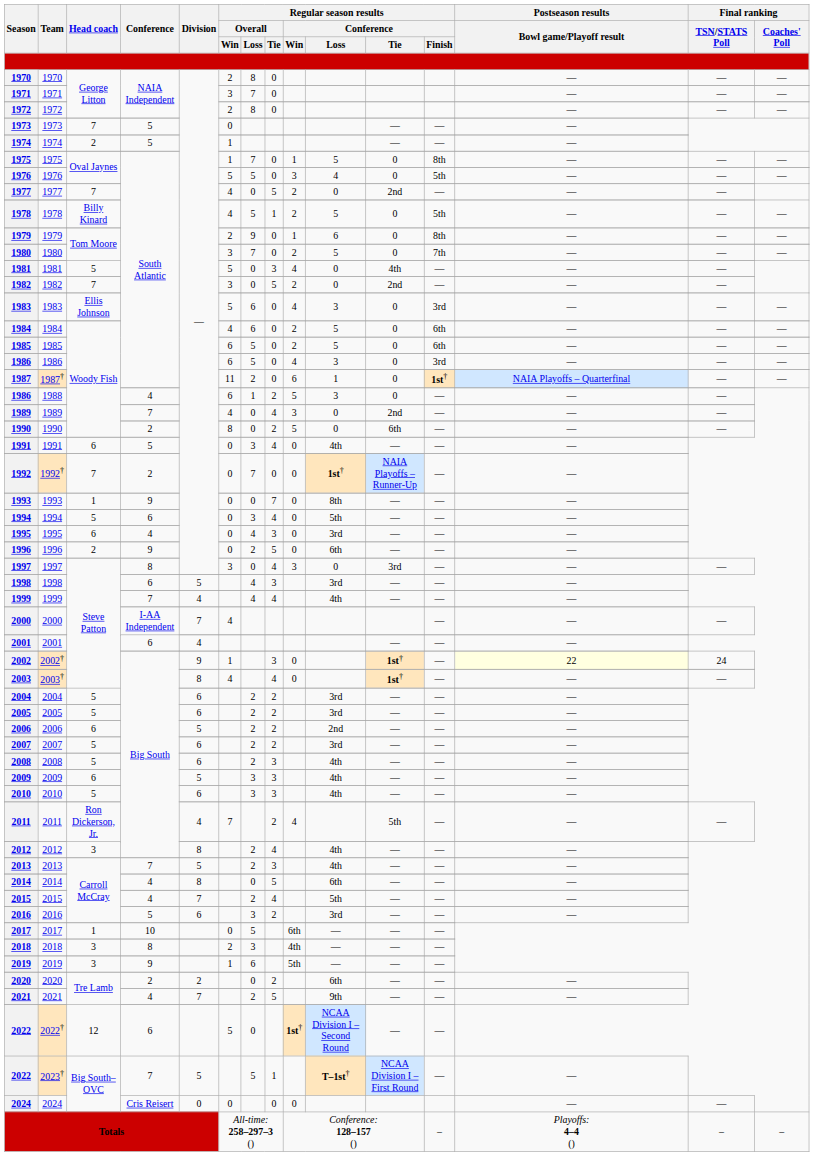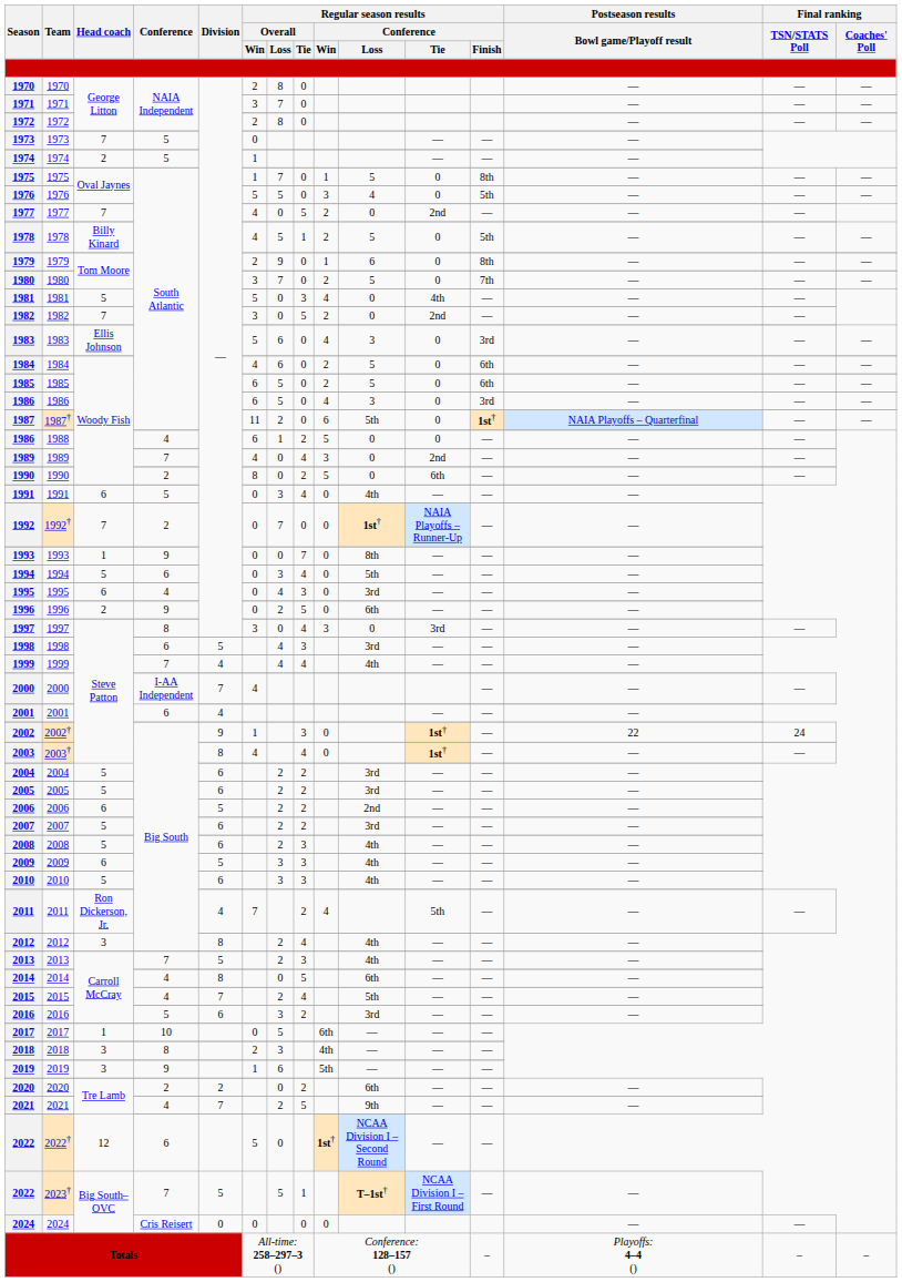1987 | Regular season results / Conference / Loss: 1 -> 5th
1986 / 1988 | Regular season results / Conference / Loss: 3 -> 0
2002 | Postseason results / Bowl game/Playoff result: lightyellow background -> no background
